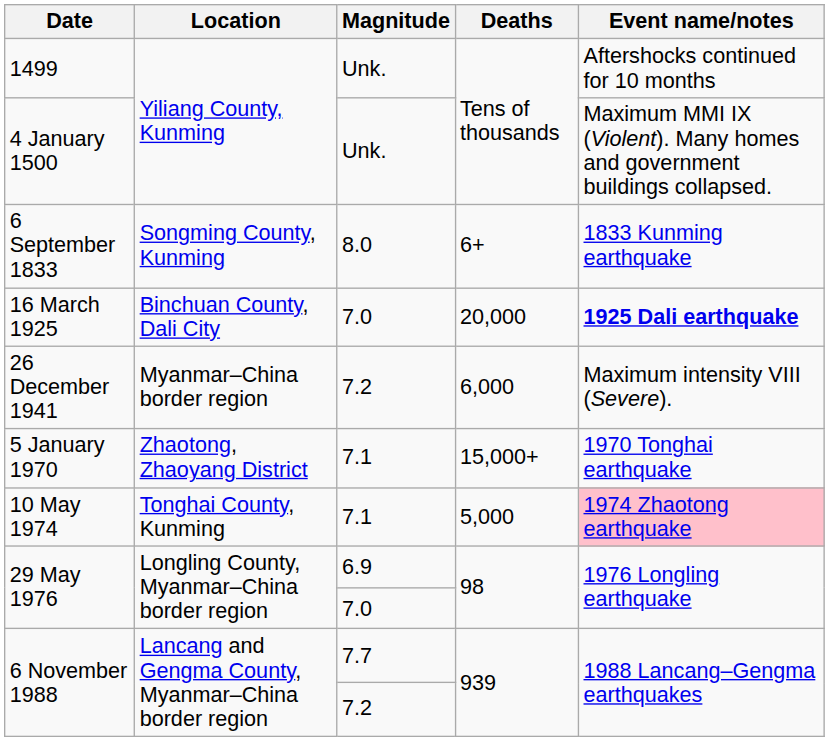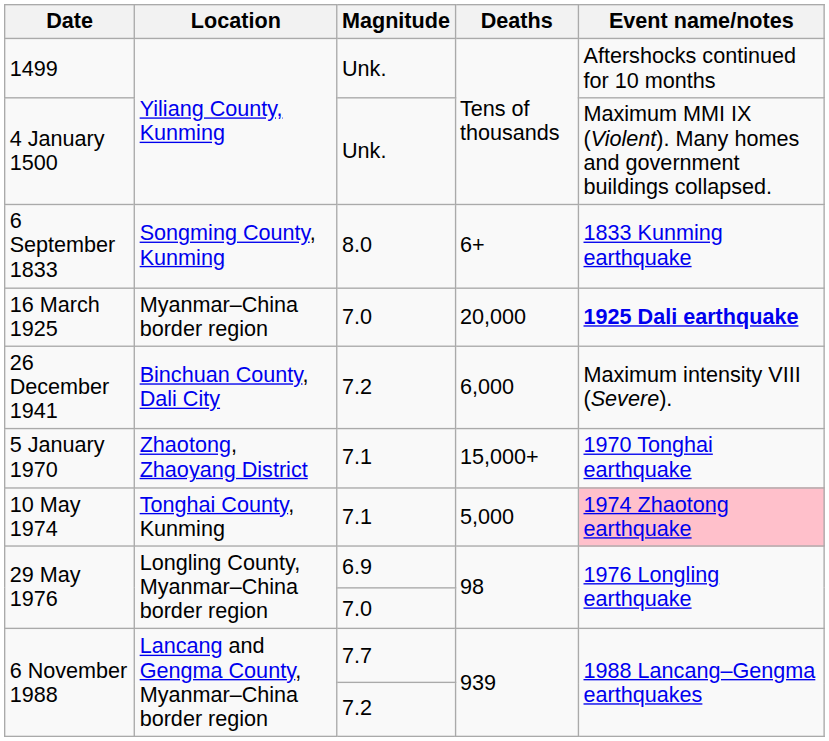16 March 1925 | Location: Binchuan County, Dali City -> Myanmar–China border region
26 December 1941 | Location: Myanmar–China border region -> Binchuan County, Dali City
